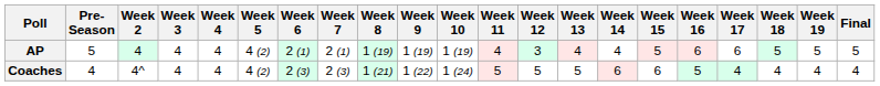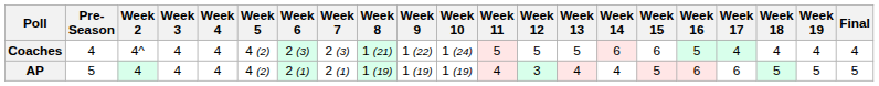rows swapped: AP <-> Coaches
